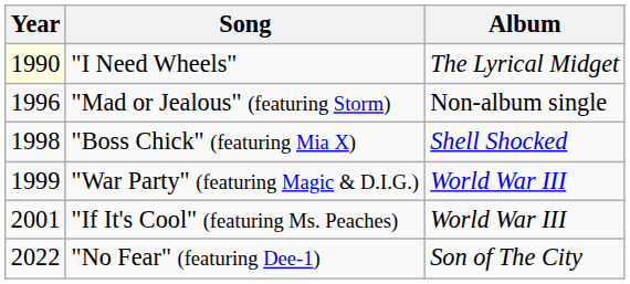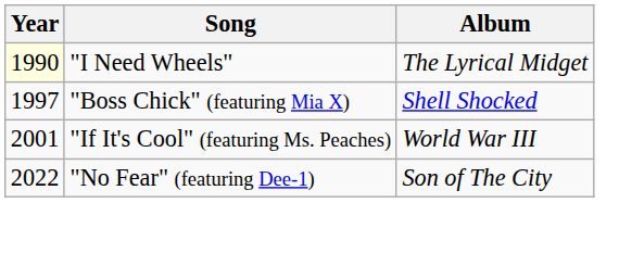- row: 1996 | "Mad or Jealous" (featuring Storm) | Non-album single
"Boss Chick" (featuring Mia X) | Year: 1998 -> 1997
- row: 1999 | "War Party" (featuring Magic & D.I.G.) | World War III
